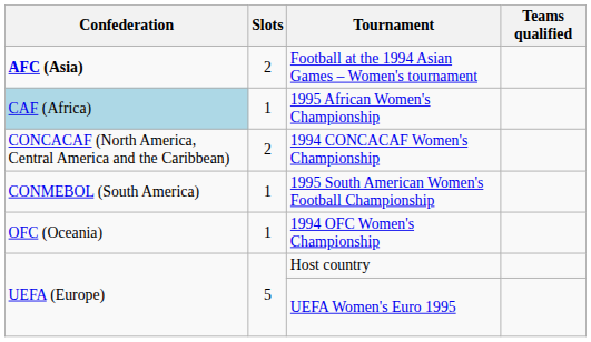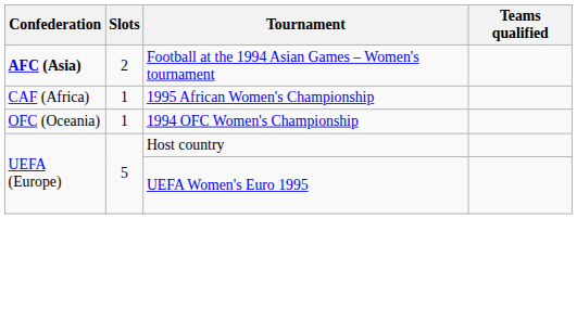1995 African Women's Championship | Confederation: lightblue background -> no background
- row: CONCACAF (North America, Central America and the Caribbean) | 2 | 1994 CONCACAF Women's Championship
- row: CONMEBOL (South America) | 1 | 1995 South American Women's Football Championship
